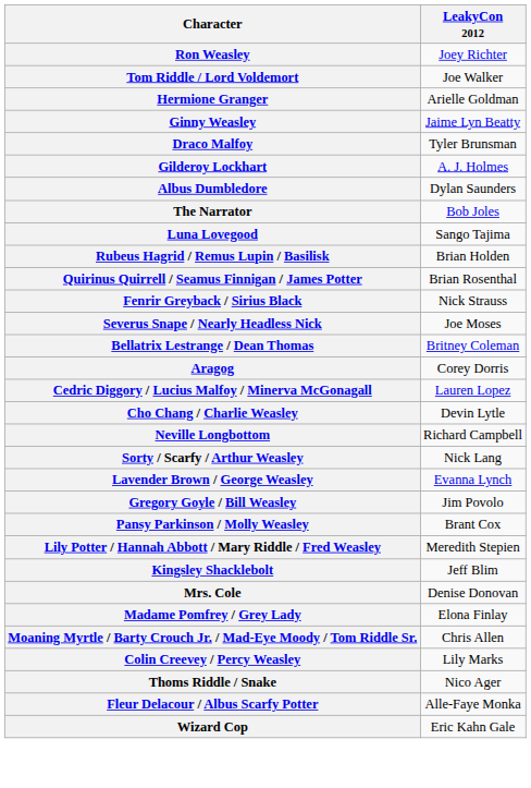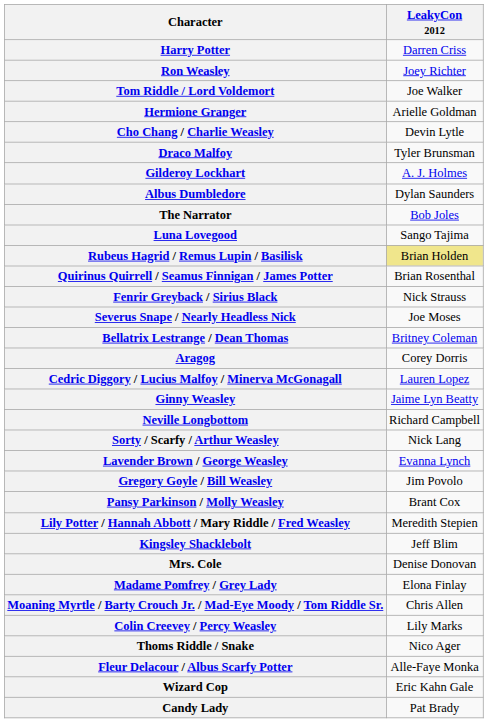+ row: Harry Potter | Darren Criss
rows swapped: Ginny Weasley <-> Cho Chang / Charlie Weasley
Rubeus Hagrid / Remus Lupin / Basilisk | LeakyCon 2012: no background -> khaki background
+ row: Candy Lady | Pat Brady
